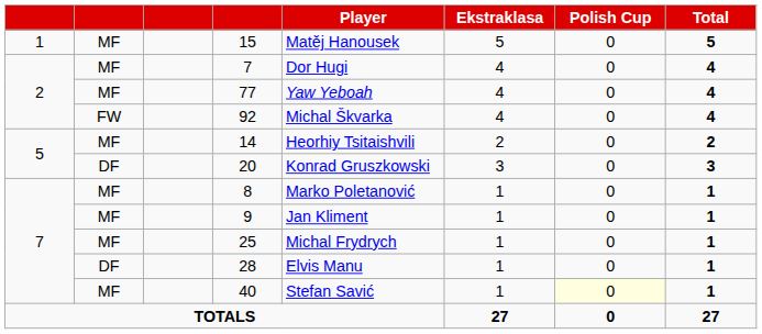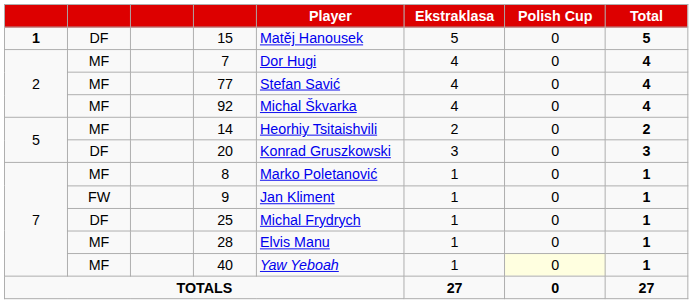15 | column 1: normal -> bold
15 | column 2: MF -> DF
77 | Player: Yaw Yeboah -> Stefan Savić
92 | column 2: FW -> MF
9 | column 2: MF -> FW
25 | column 2: MF -> DF
28 | column 2: DF -> MF
40 | Player: Stefan Savić -> Yaw Yeboah
